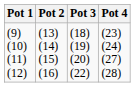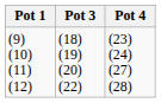- column: Pot 2 | (13) (14) (15) (16)
